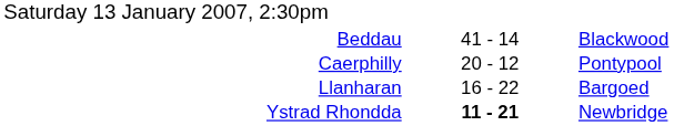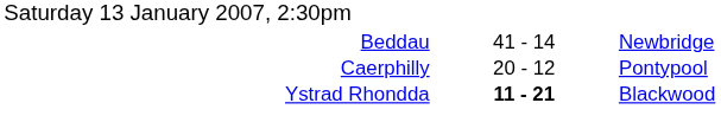Beddau | column 3: Blackwood -> Newbridge
- row: Llanharan | 16 - 22 | Bargoed
Ystrad Rhondda | column 3: Newbridge -> Blackwood
